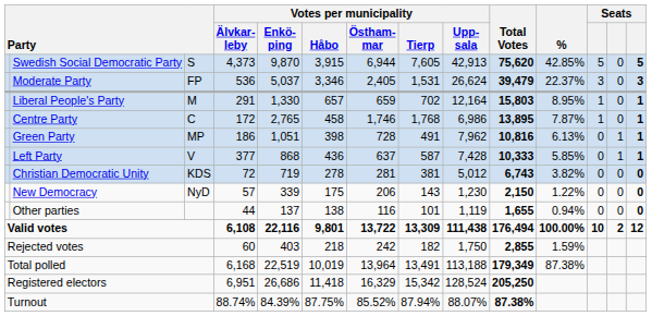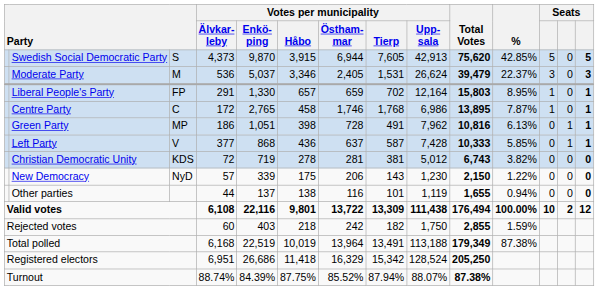Moderate Party | column 3: FP -> M
Liberal People's Party | column 3: M -> FP
